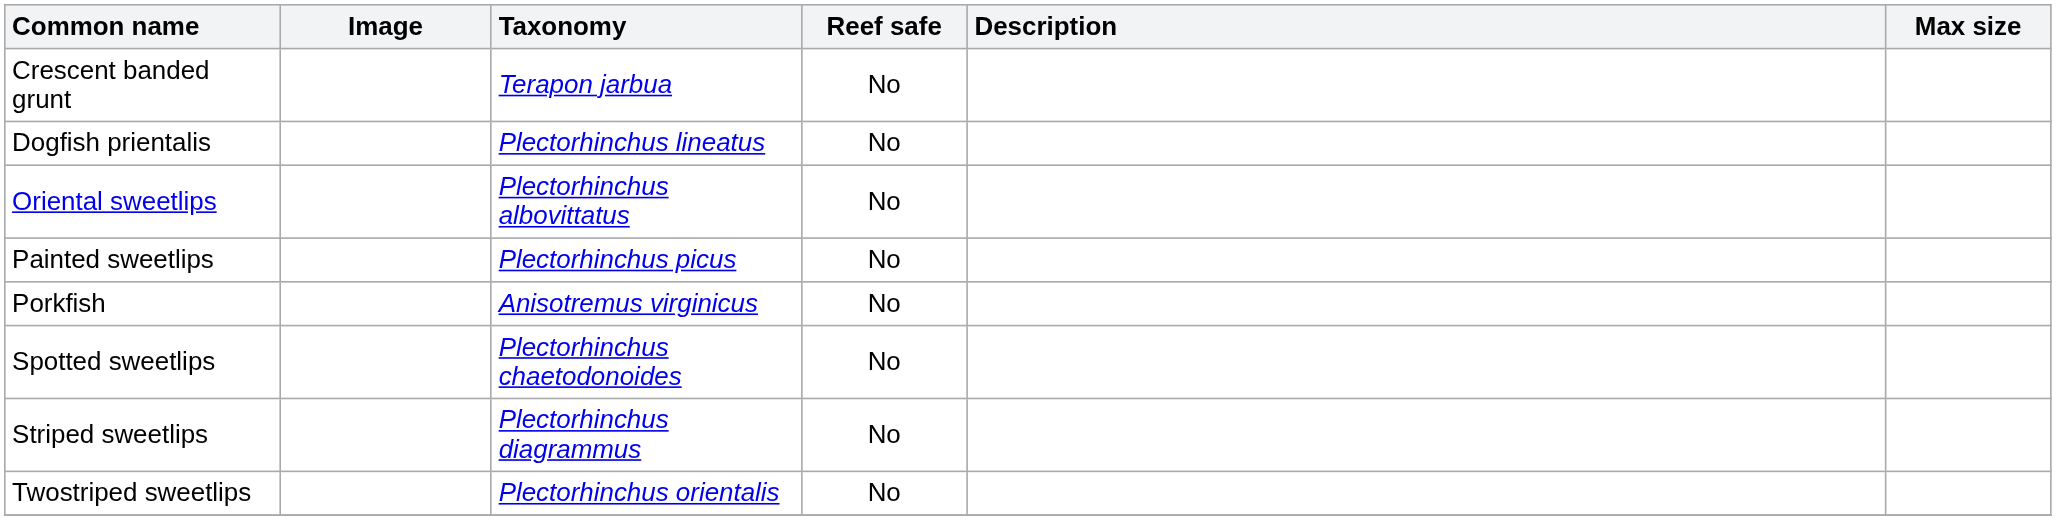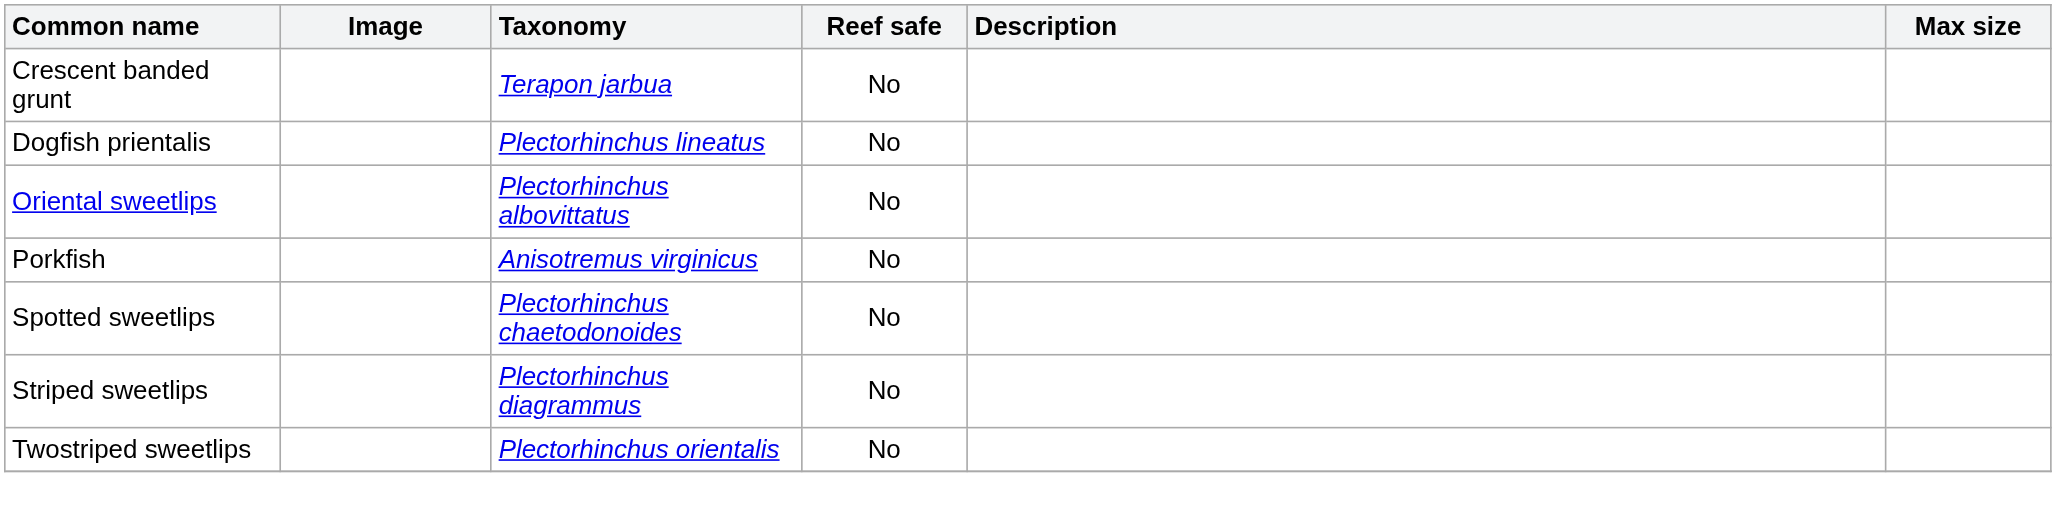- row: Painted sweetlips | Plectorhinchus picus | No
